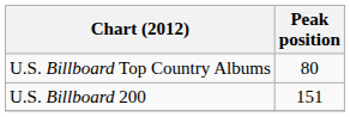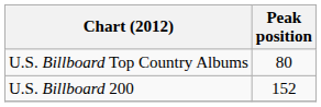U.S. Billboard 200 | Peak position: 151 -> 152
